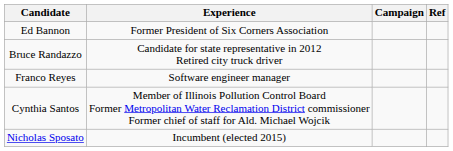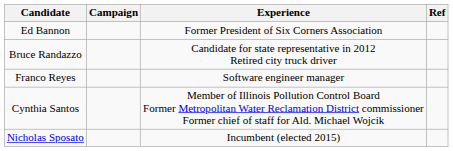columns swapped: Experience <-> Campaign
